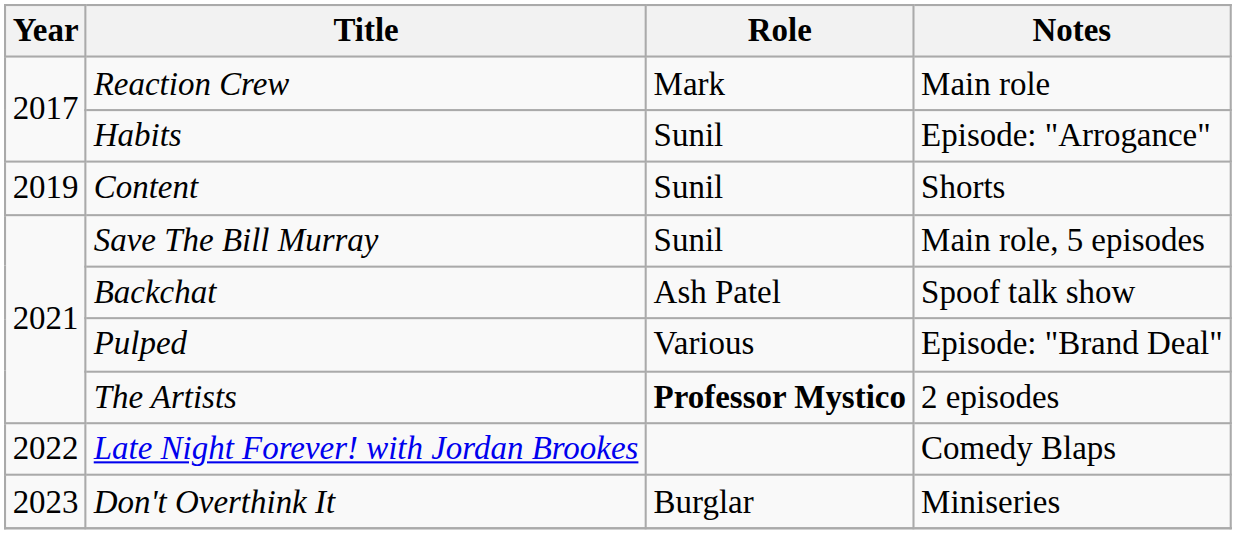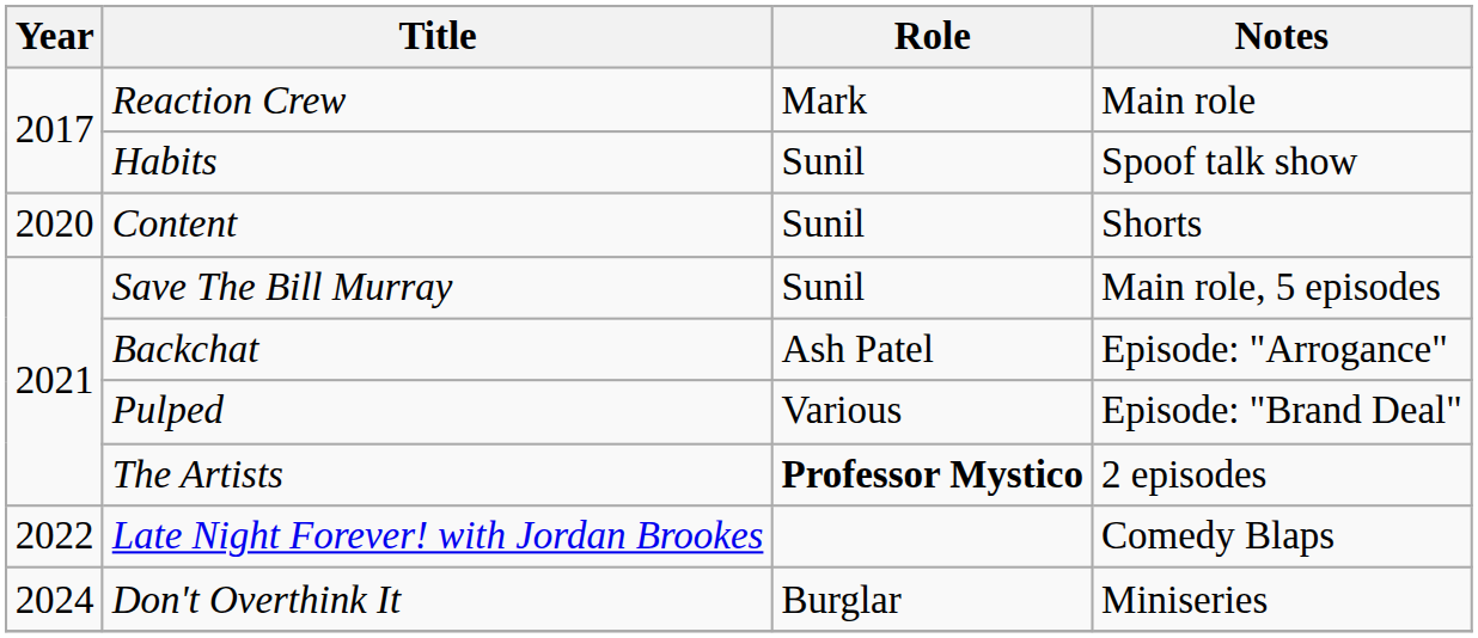Habits | Notes: Episode: "Arrogance" -> Spoof talk show
Content | Year: 2019 -> 2020
Backchat | Notes: Spoof talk show -> Episode: "Arrogance"
Don't Overthink It | Year: 2023 -> 2024
